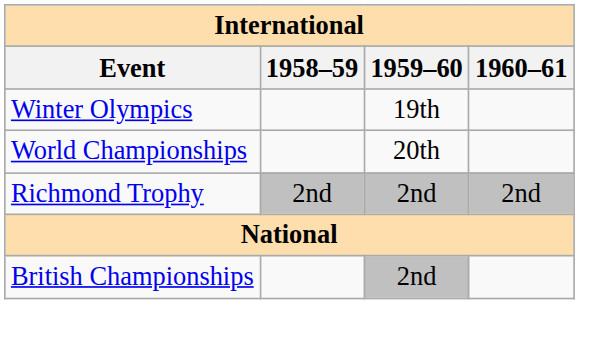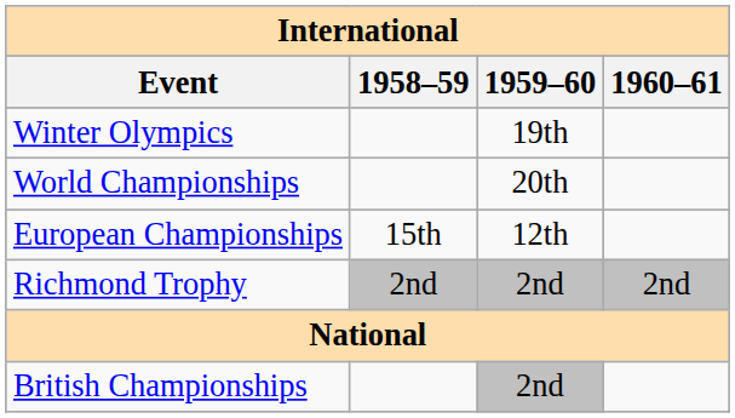+ row: European Championships | 15th | 12th
